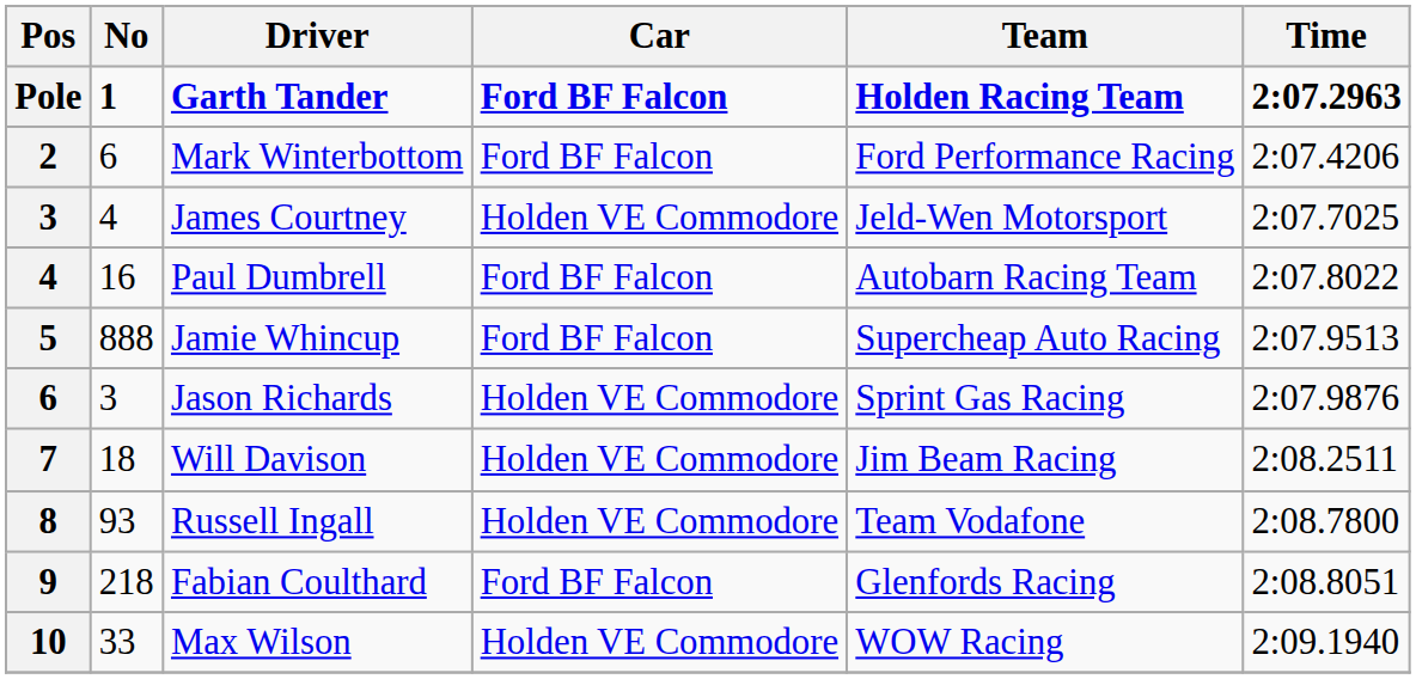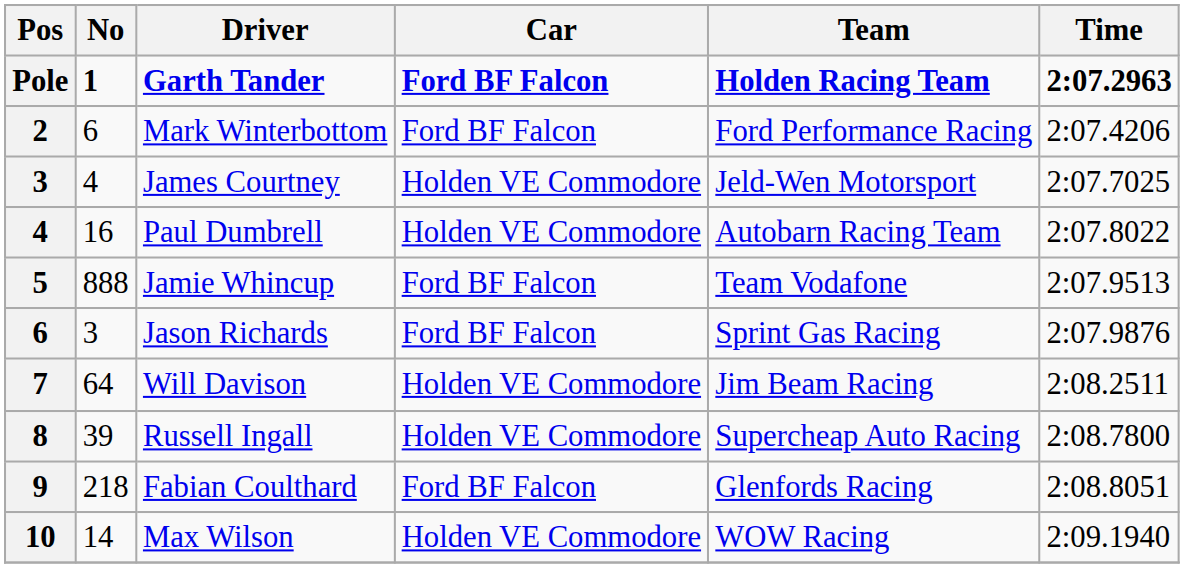Paul Dumbrell | Car: Ford BF Falcon -> Holden VE Commodore
Jamie Whincup | Team: Supercheap Auto Racing -> Team Vodafone
Jason Richards | Car: Holden VE Commodore -> Ford BF Falcon
Will Davison | No: 18 -> 64
Russell Ingall | No: 93 -> 39
Russell Ingall | Team: Team Vodafone -> Supercheap Auto Racing
Max Wilson | No: 33 -> 14
